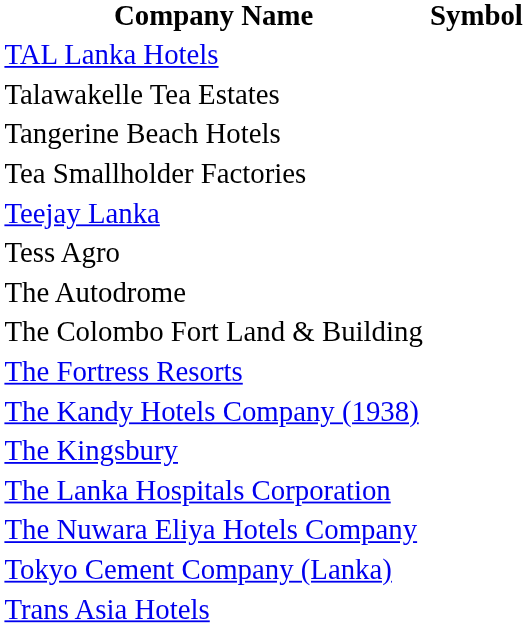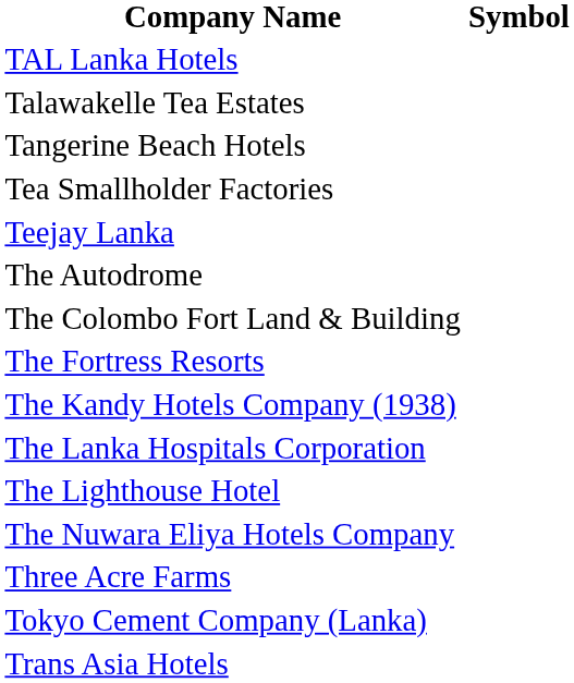- row: Tess Agro
- row: The Kingsbury
+ row: The Lighthouse Hotel
+ row: Three Acre Farms
